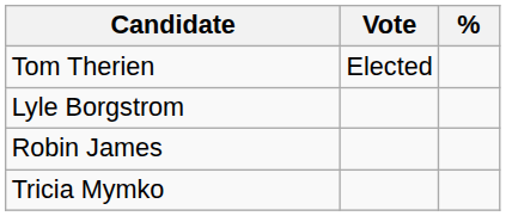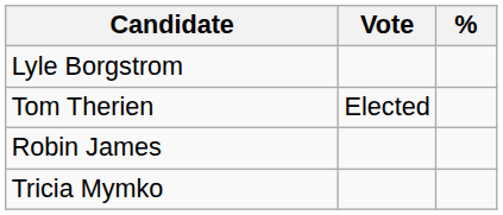rows swapped: Tom Therien <-> Lyle Borgstrom
